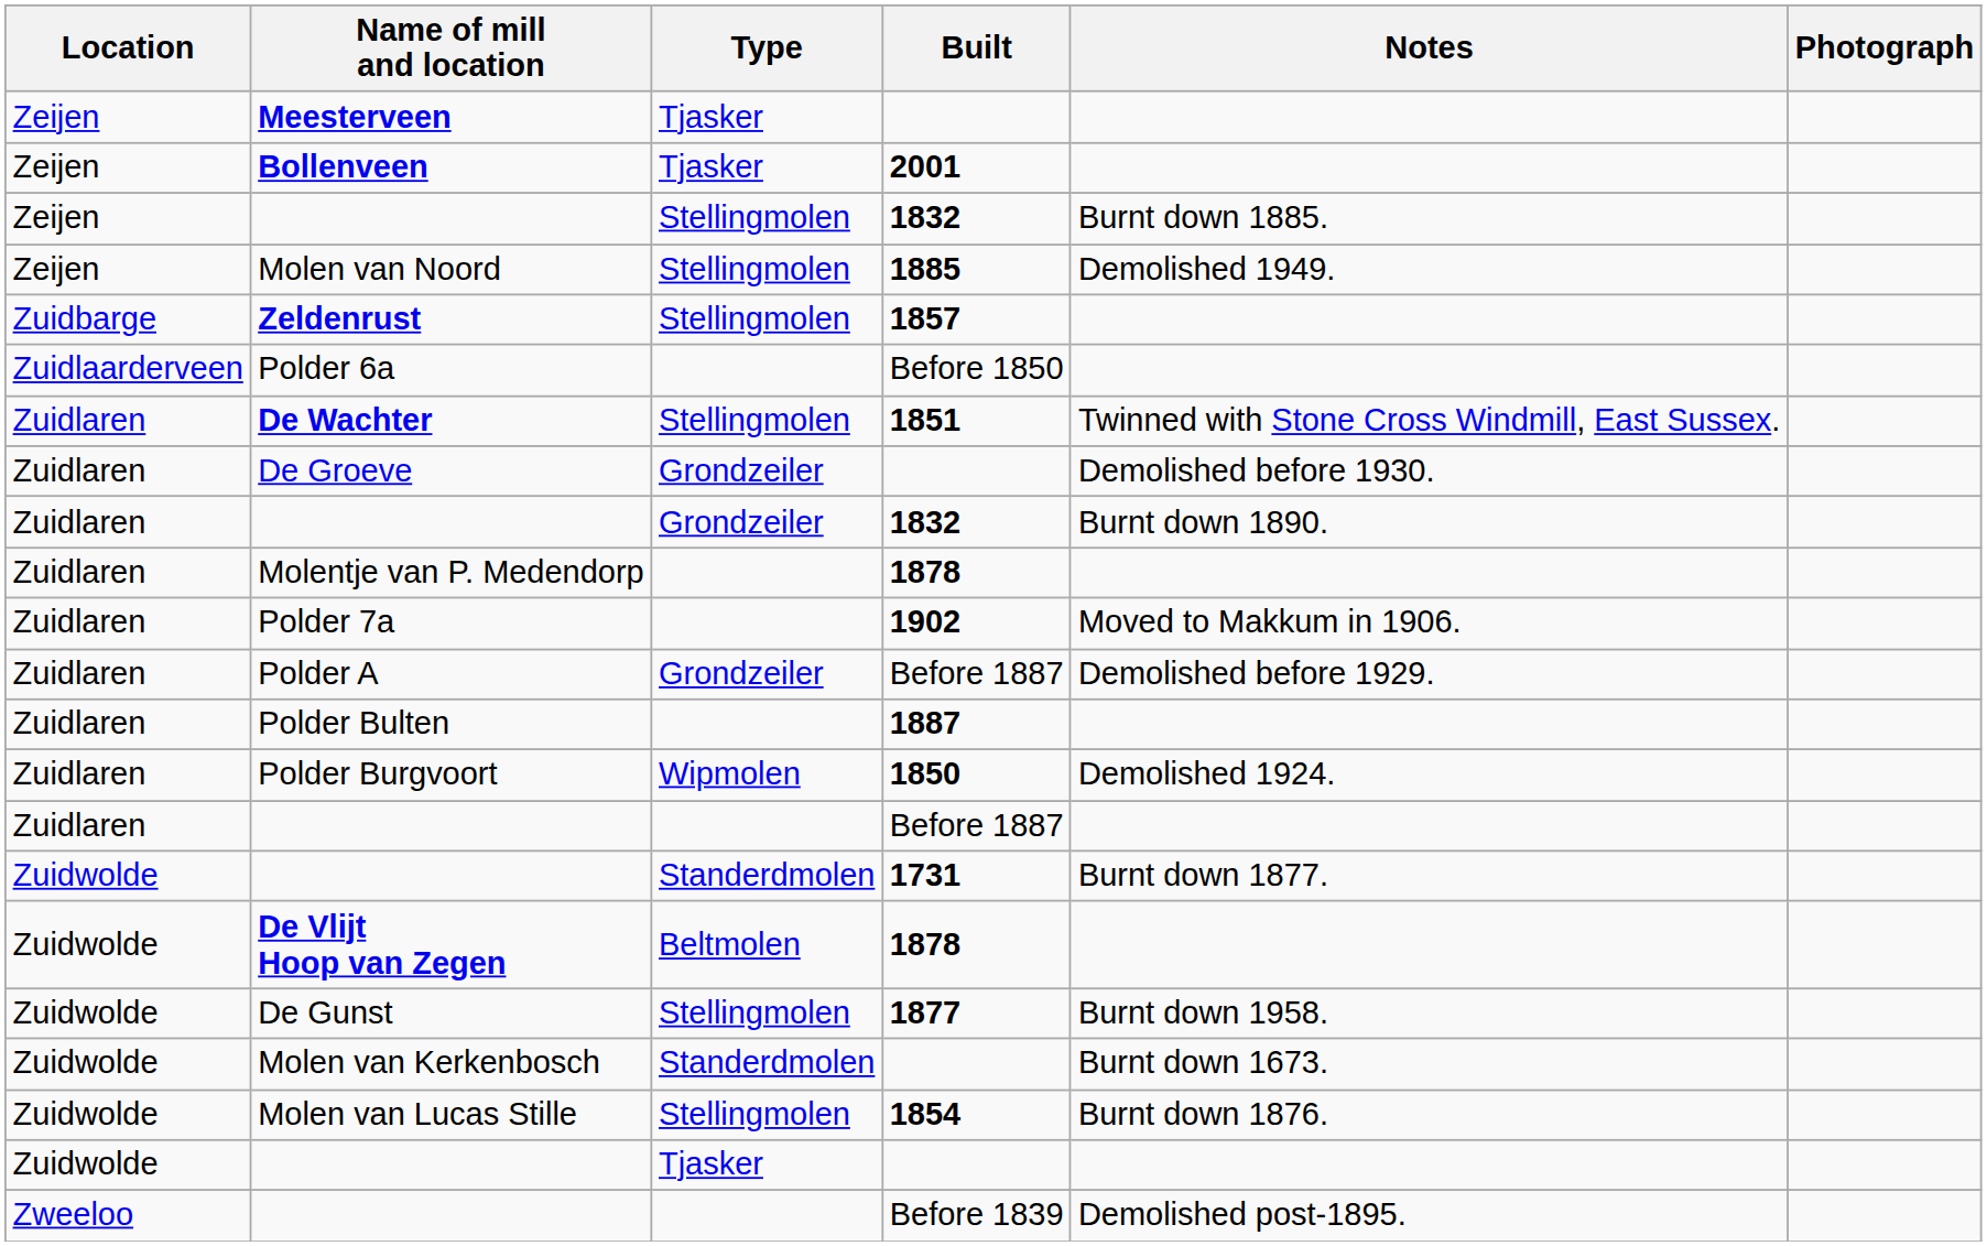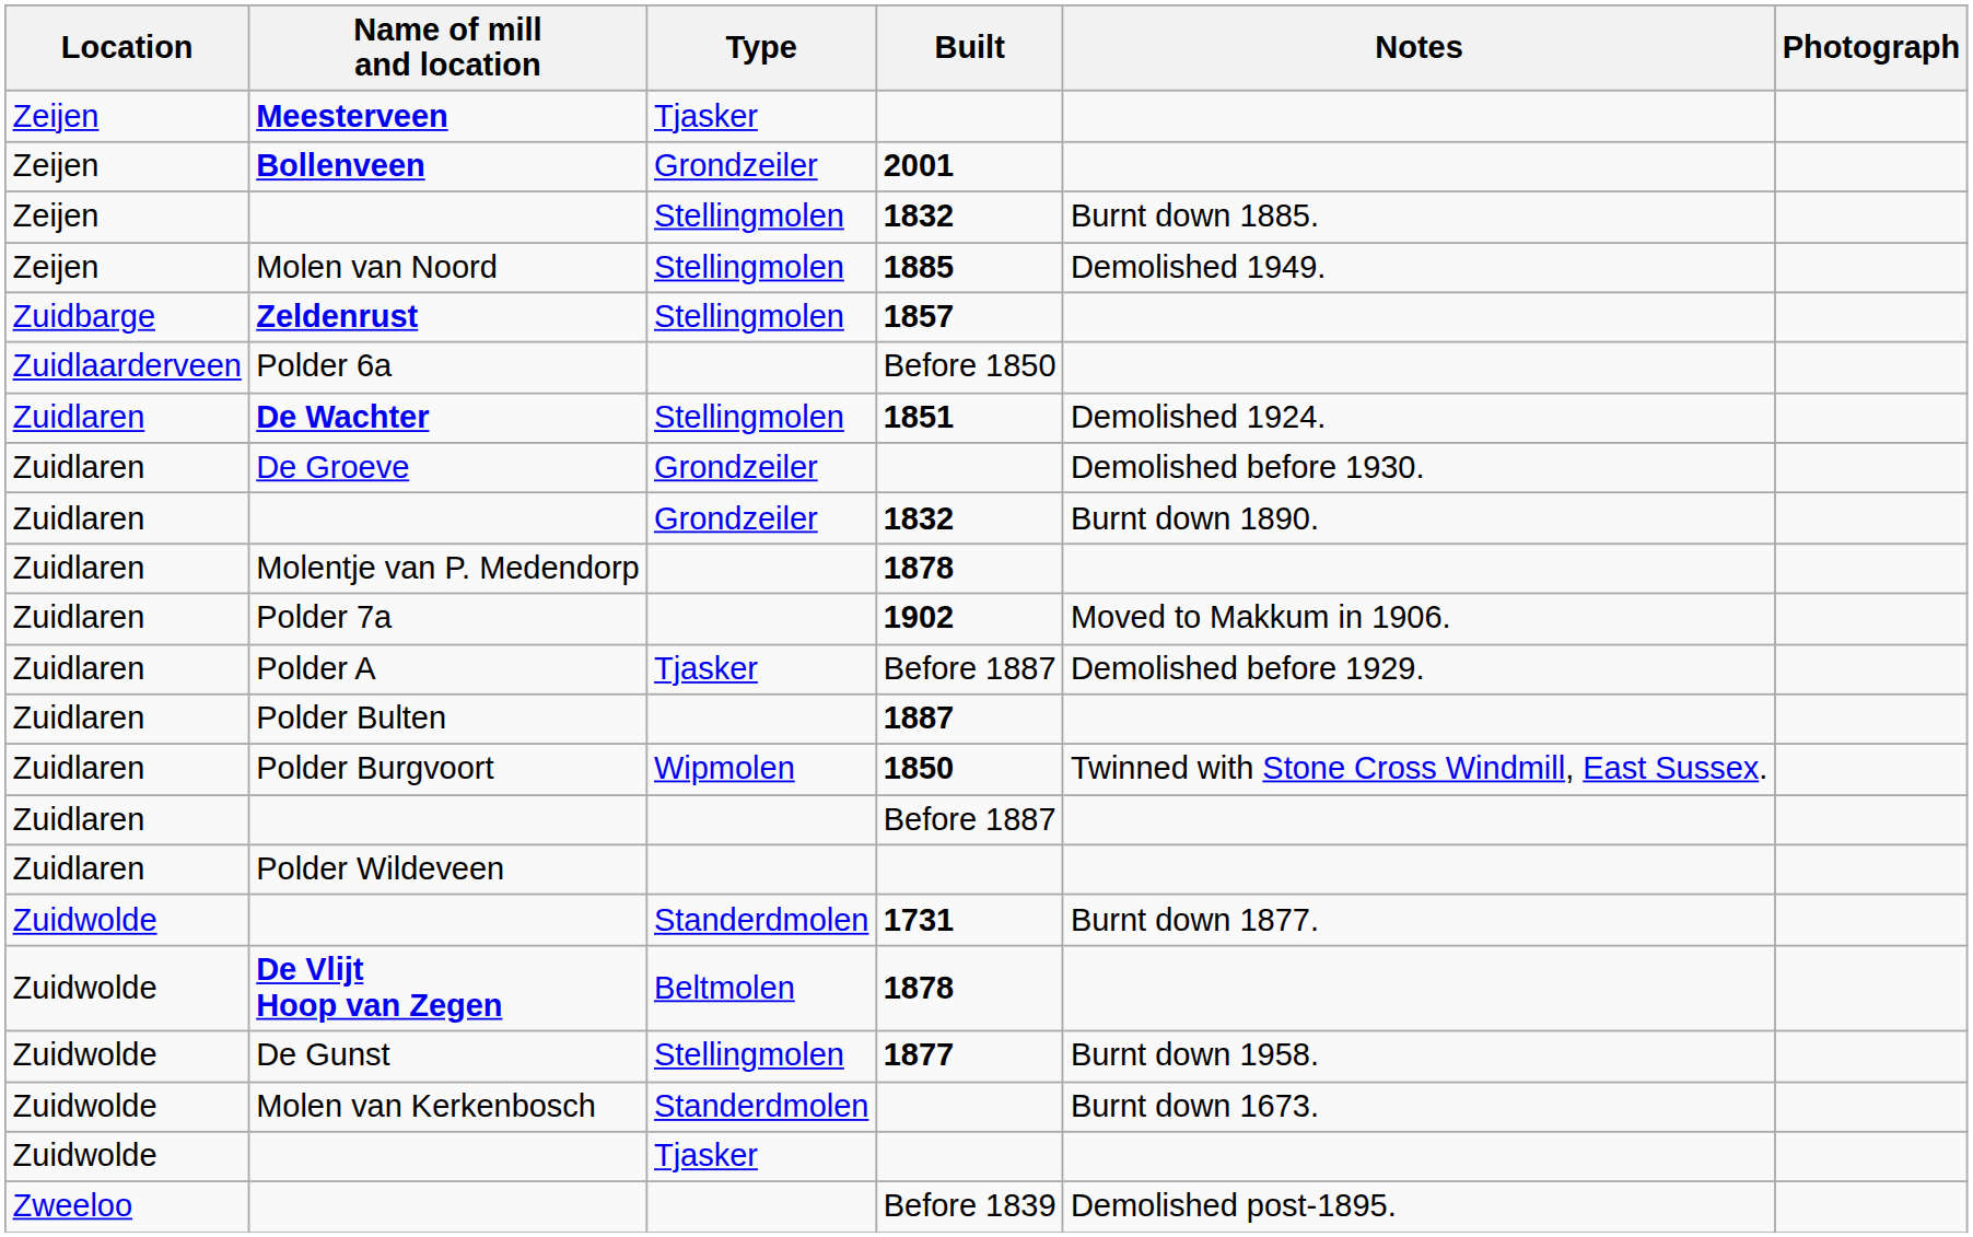Bollenveen | Type: Tjasker -> Grondzeiler
De Wachter | Notes: Twinned with Stone Cross Windmill, East Sussex. -> Demolished 1924.
Polder A | Type: Grondzeiler -> Tjasker
Polder Burgvoort | Notes: Demolished 1924. -> Twinned with Stone Cross Windmill, East Sussex.
+ row: Zuidlaren | Polder Wildeveen
- row: Zuidwolde | Molen van Lucas Stille | Stellingmolen | 1854 | Burnt down 1876.
